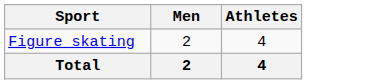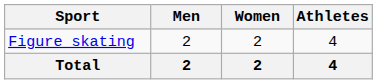+ column: Women | 2 | 2
